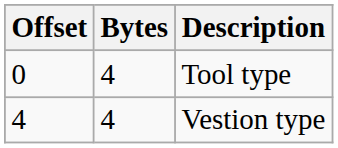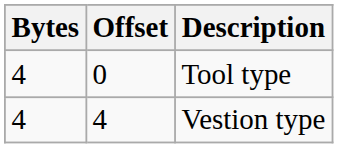columns swapped: Offset <-> Bytes
